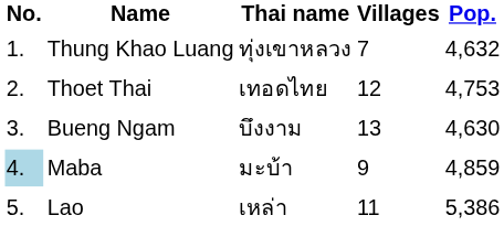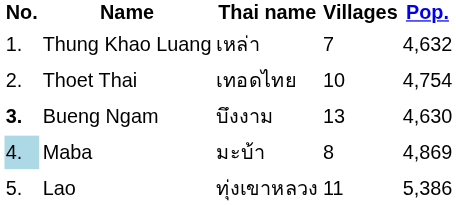Thung Khao Luang | Thai name: ทุ่งเขาหลวง -> เหล่า
Thoet Thai | Villages: 12 -> 10
Thoet Thai | Pop.: 4,753 -> 4,754
Bueng Ngam | No.: normal -> bold
Maba | Villages: 9 -> 8
Maba | Pop.: 4,859 -> 4,869
Lao | Thai name: เหล่า -> ทุ่งเขาหลวง
